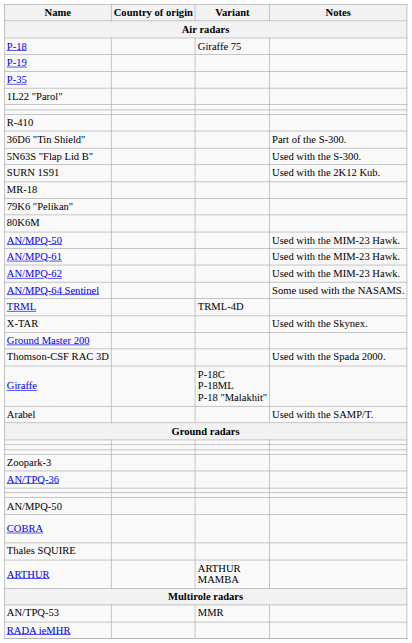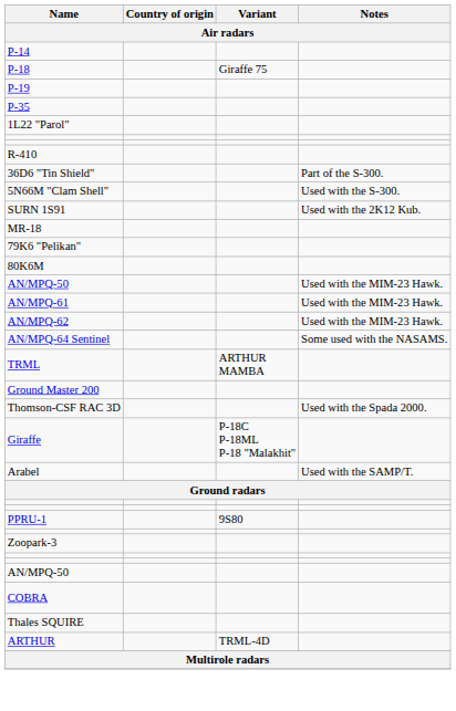+ row: P-14
+ row: 5N66M "Clam Shell" | Used with the S-300.
- row: 5N63S "Flap Lid B" | Used with the S-300.
TRML | Variant: TRML-4D -> ARTHUR MAMBA
- row: X-TAR | Used with the Skynex.
+ row: PPRU-1 | 9S80
- row: AN/TPQ-36
ARTHUR | Variant: ARTHUR MAMBA -> TRML-4D
- row: AN/TPQ-53 | MMR
- row: RADA ieMHR
